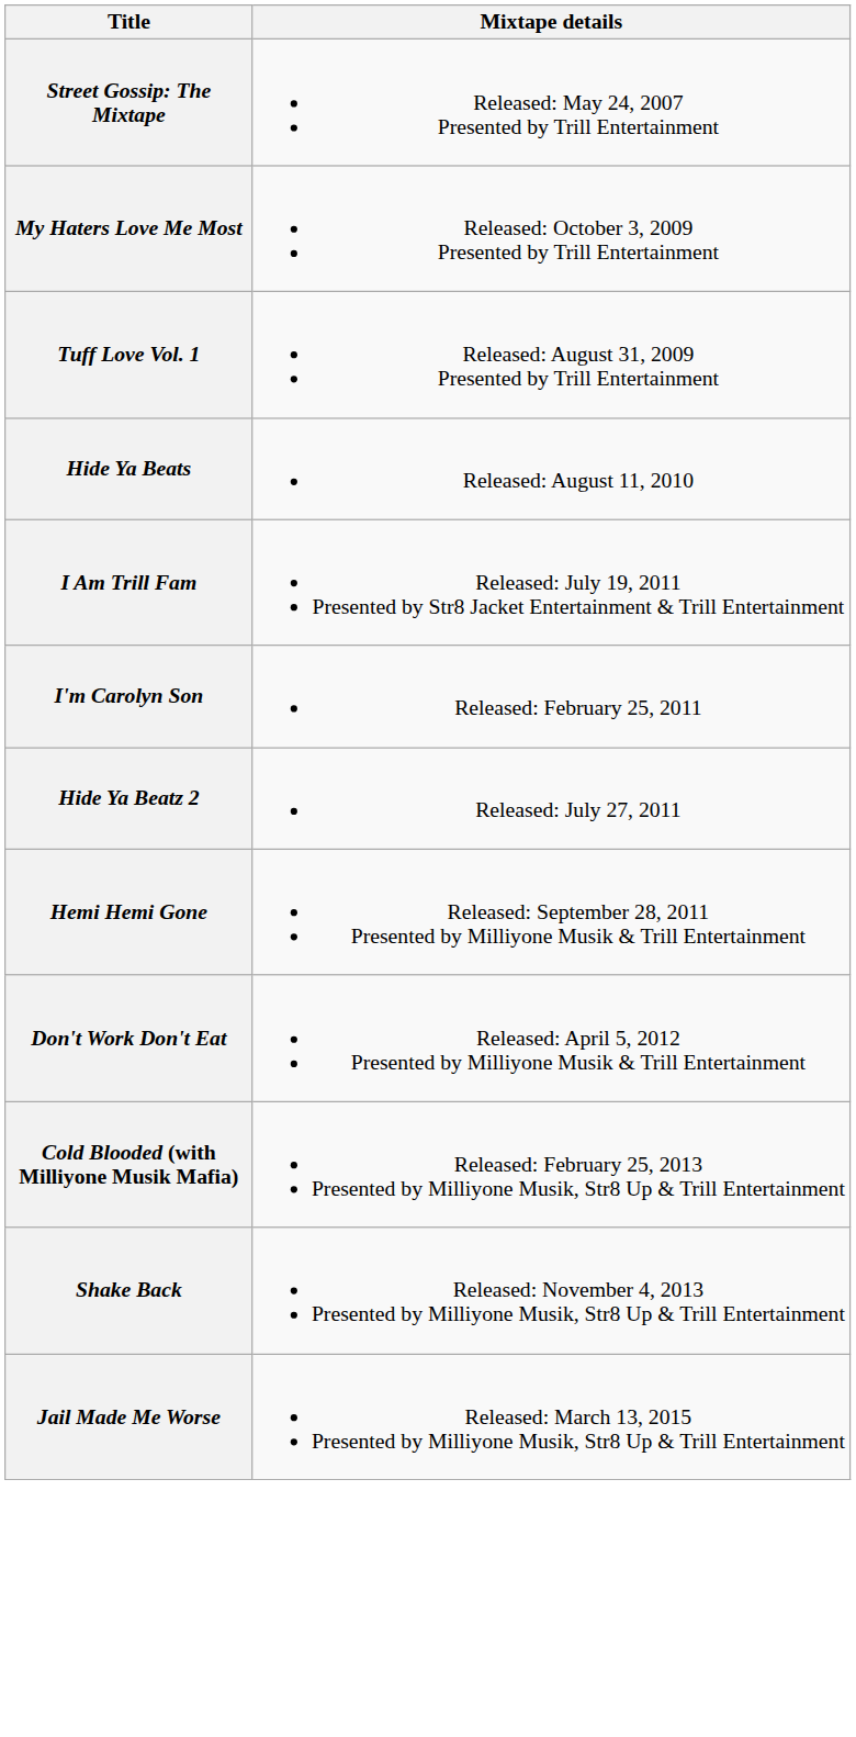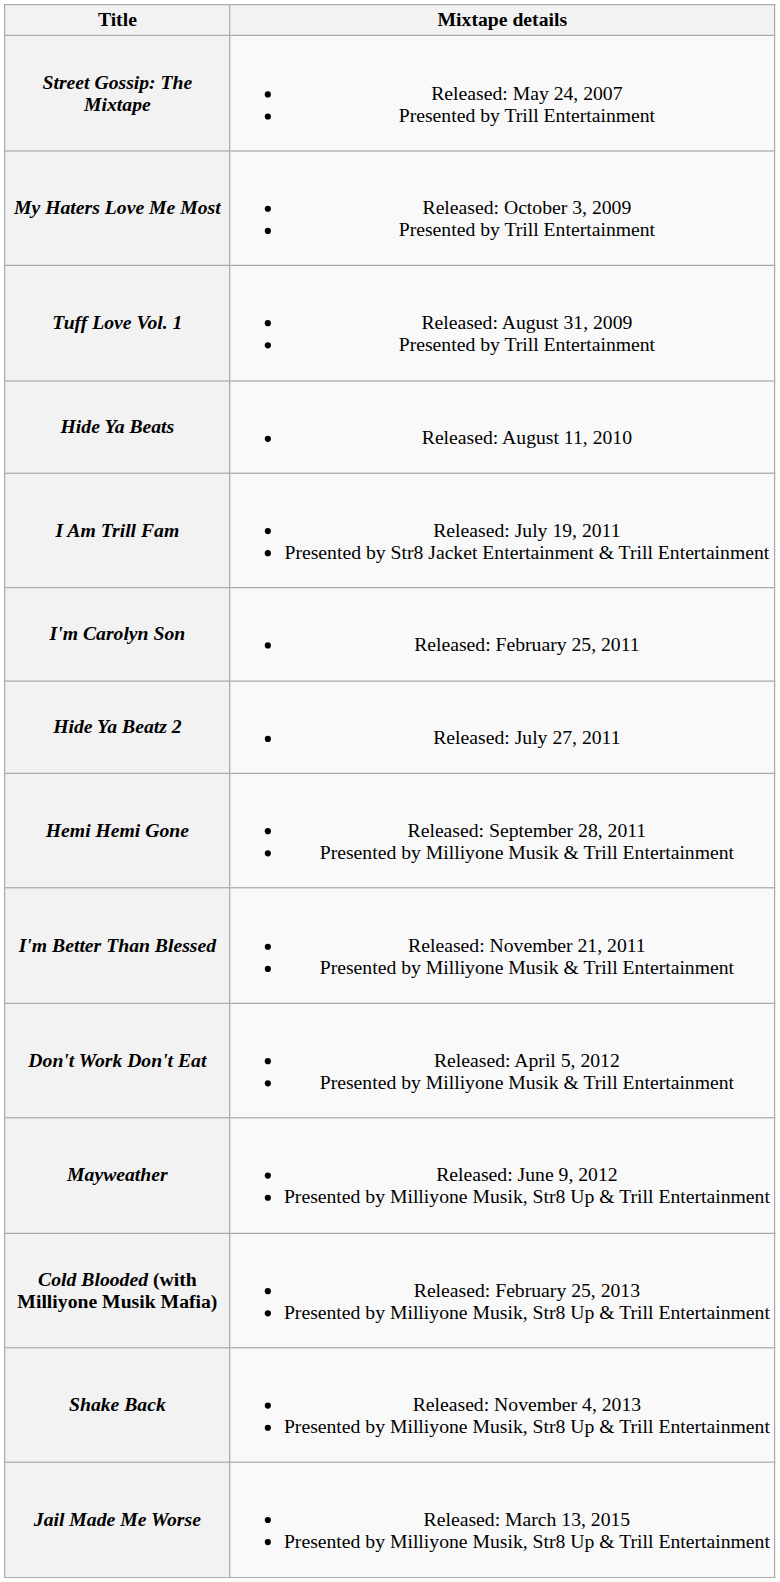+ row: I'm Better Than Blessed | Released: November 21, 2011 Presented by Milliyone Musik & Trill Entertainment
+ row: Mayweather | Released: June 9, 2012 Presented by Milliyone Musik, Str8 Up & Trill Entertainment
